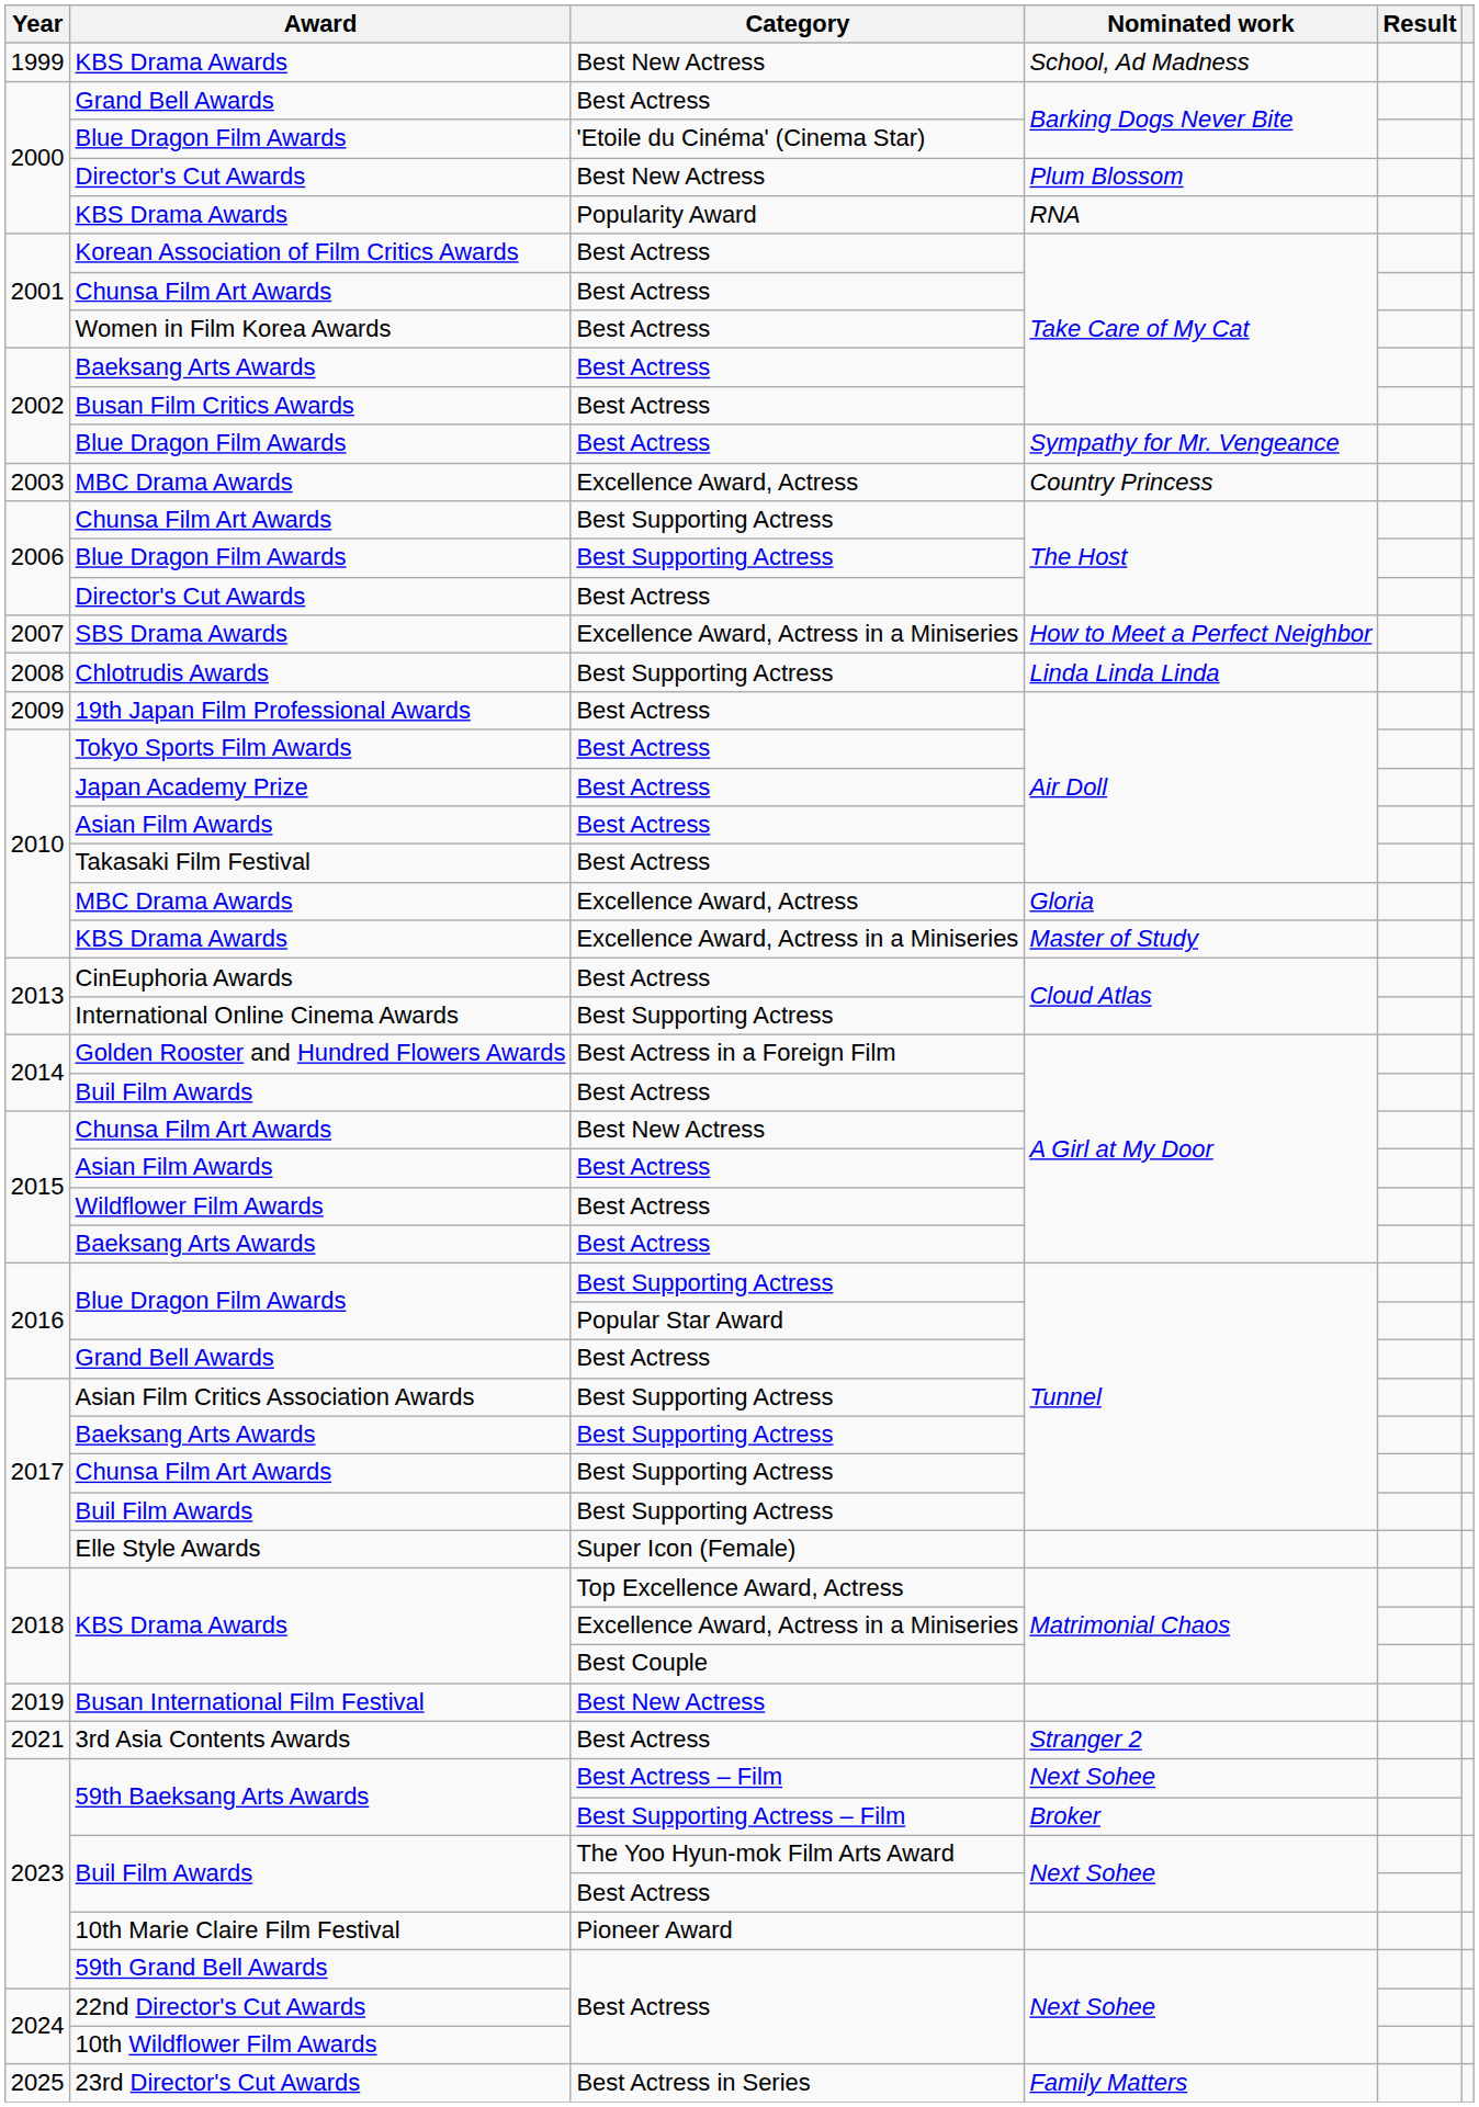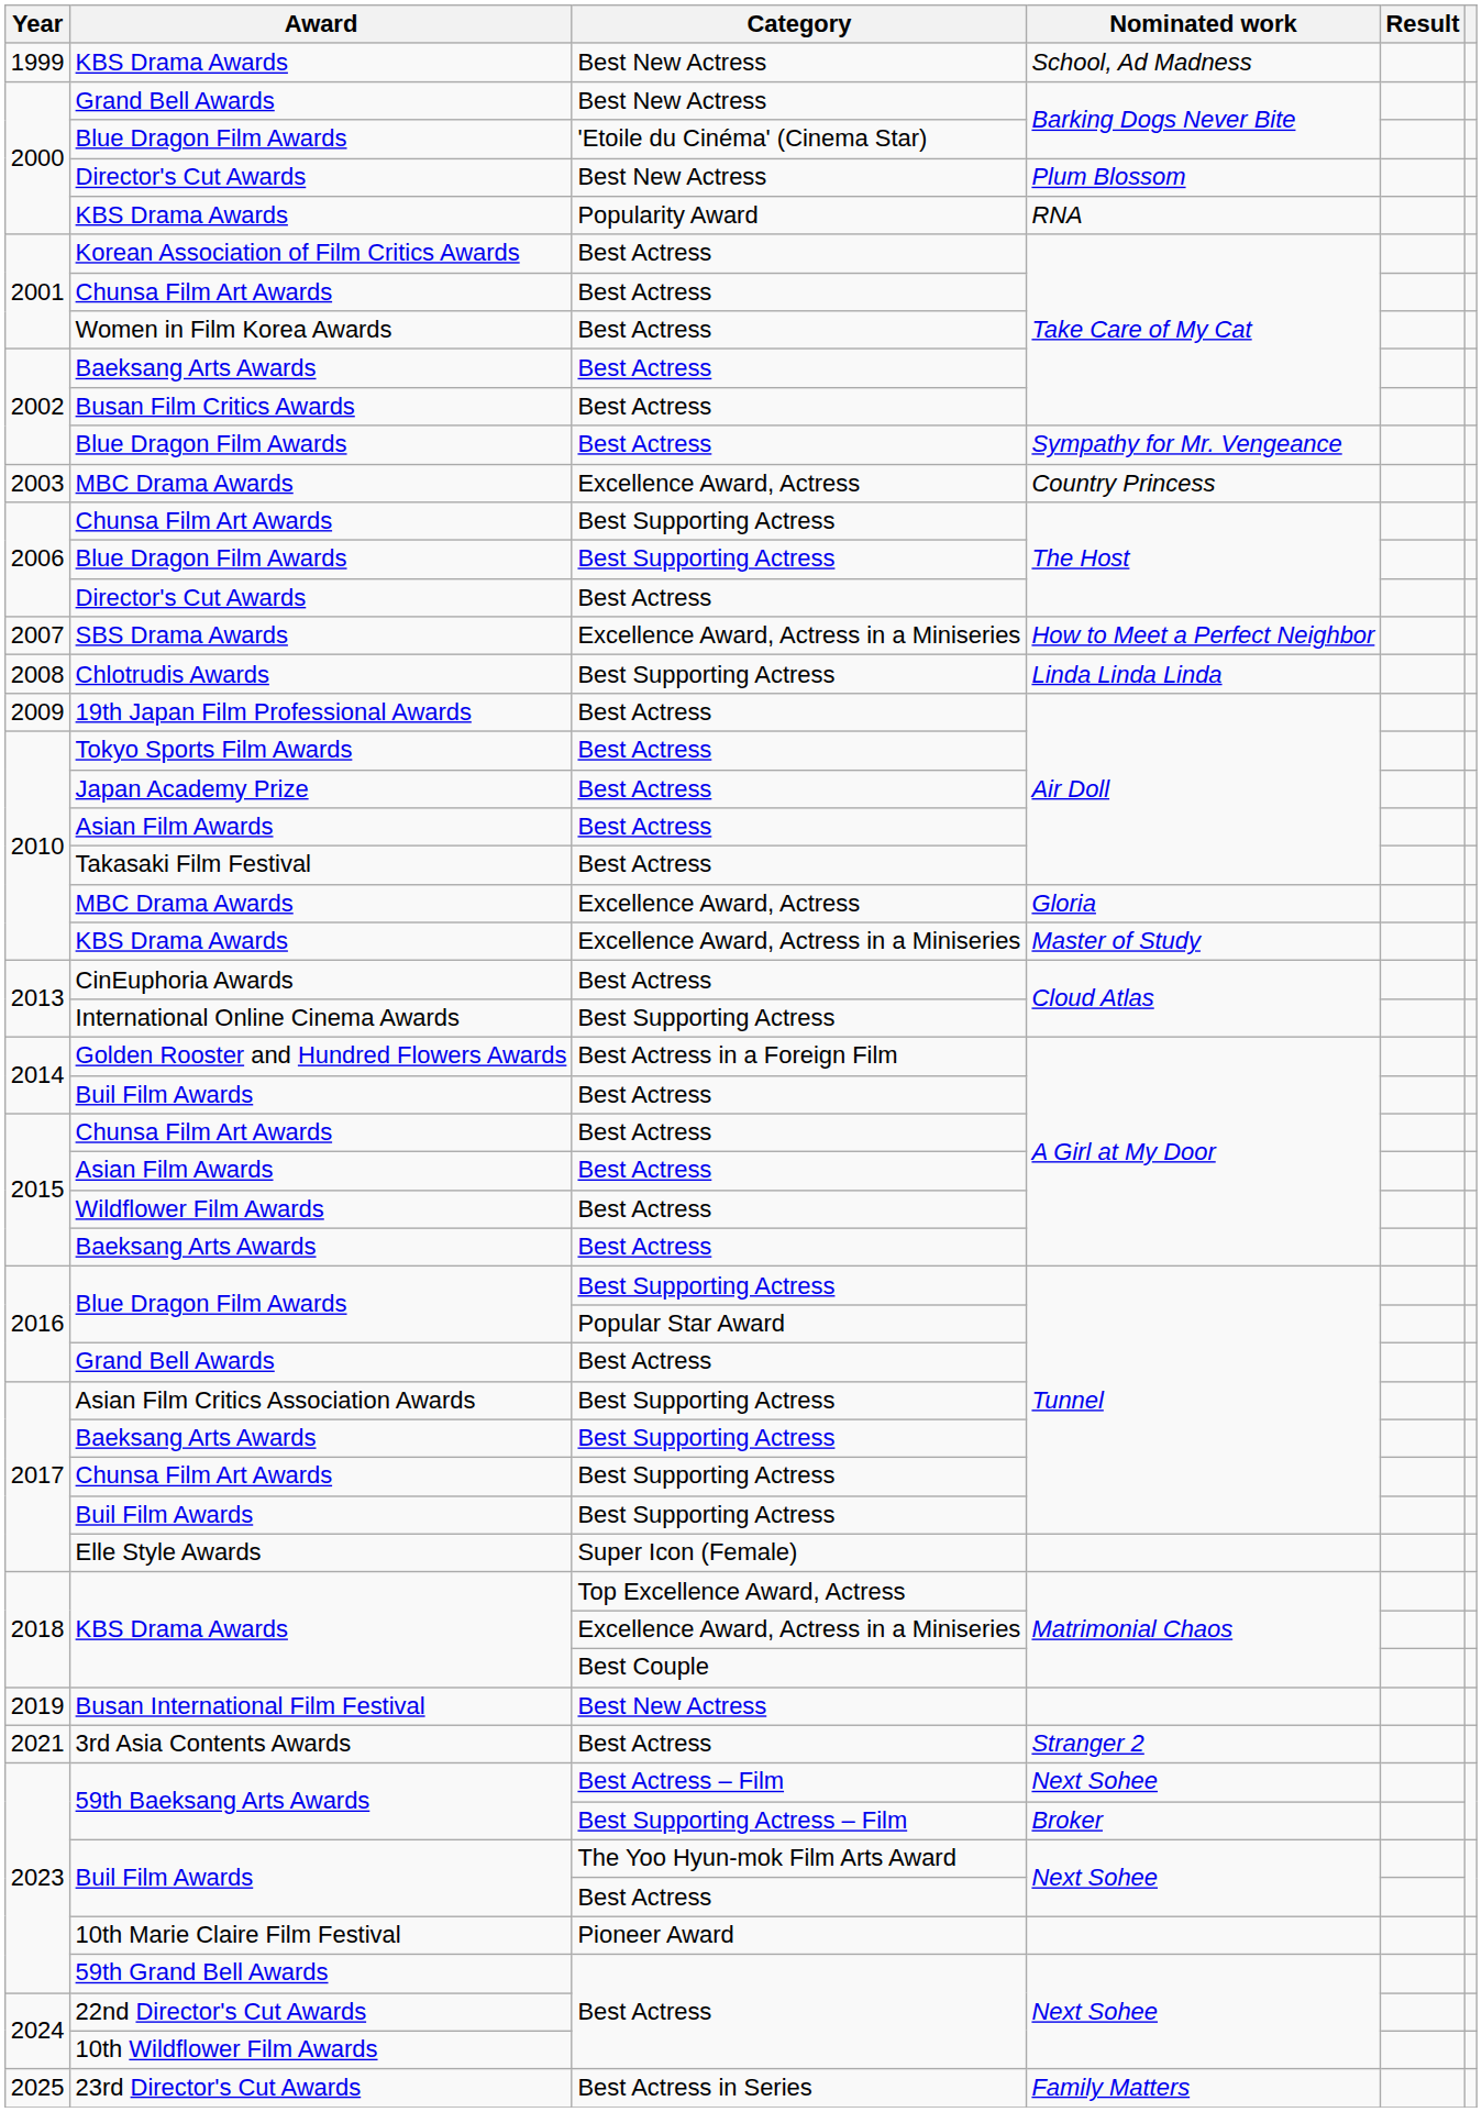Grand Bell Awards / Barking Dogs Never Bite | Category: Best Actress -> Best New Actress
Chunsa Film Art Awards / A Girl at My Door | Category: Best New Actress -> Best Actress
